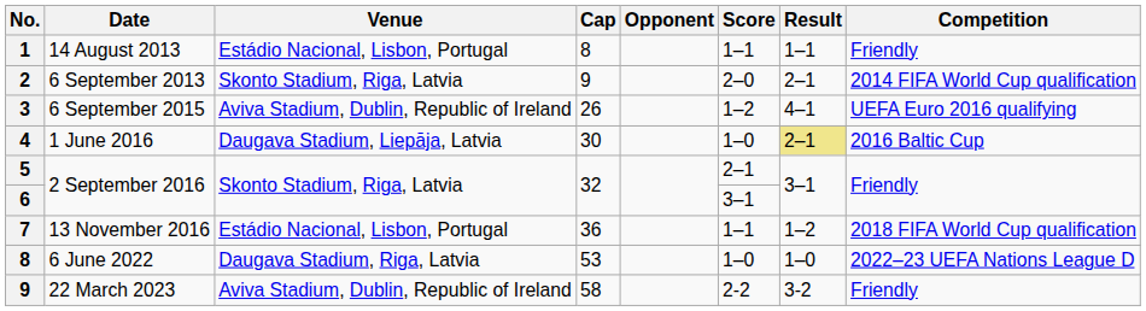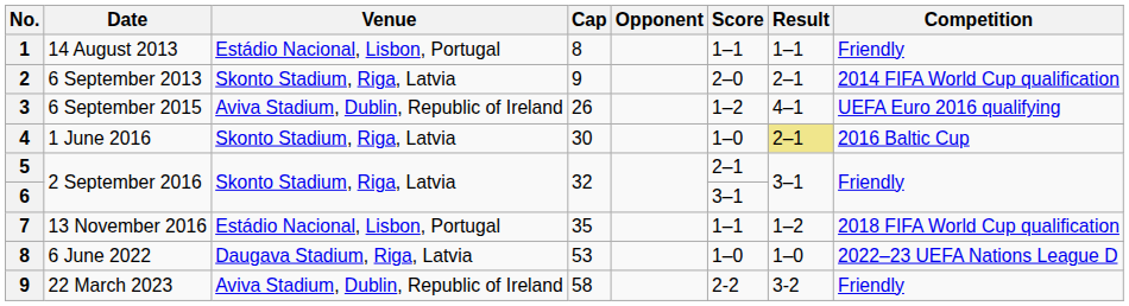4 | Venue: Daugava Stadium, Liepāja, Latvia -> Skonto Stadium, Riga, Latvia
7 | Cap: 36 -> 35
